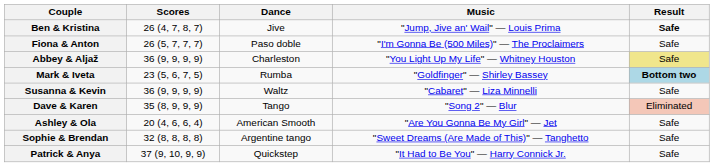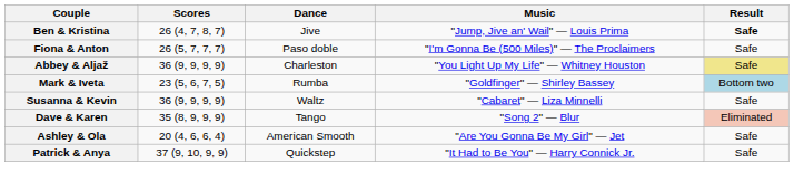Mark & Iveta | Result: bold -> normal
- row: Sophie & Brendan | 32 (8, 8, 8, 8) | Argentine tango | "Sweet Dreams (Are Made of This)" — Tanghetto | Safe
